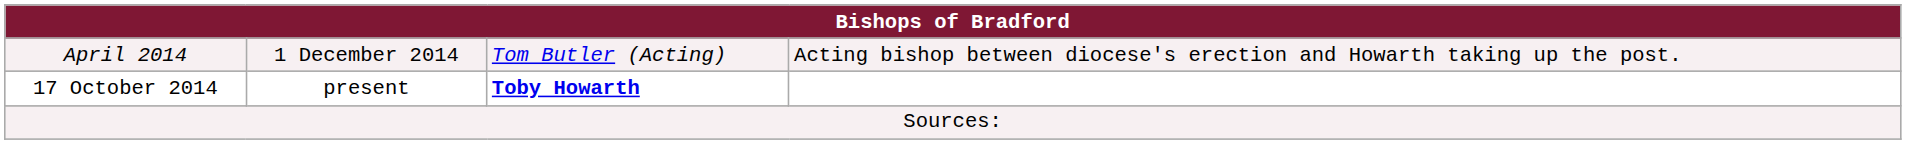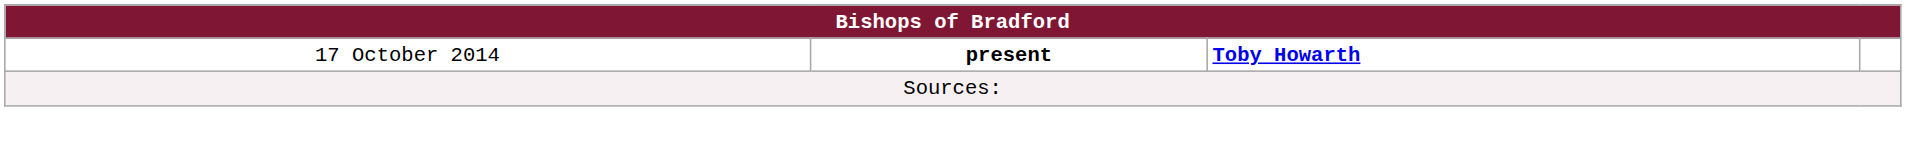- row: April 2014 | 1 December 2014 | Tom Butler (Acting) | Acting bishop between diocese's erection and Howarth taking up the post.
17 October 2014 | column 2: normal -> bold
